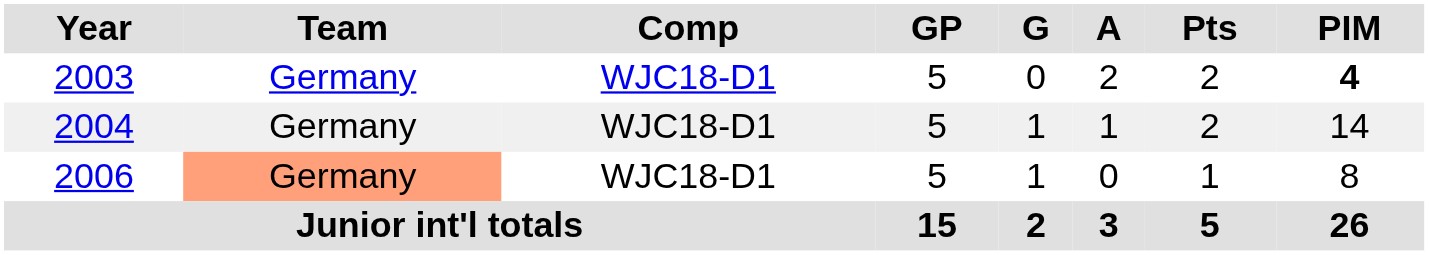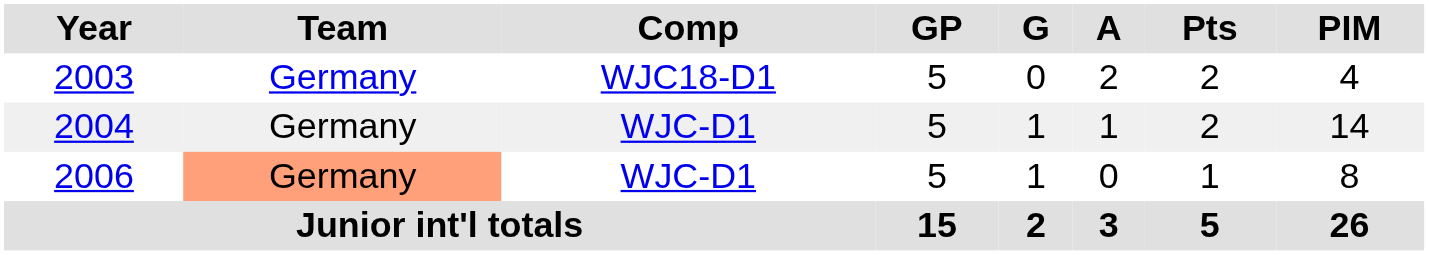2003 | PIM: bold -> normal
2004 | Comp: WJC18-D1 -> WJC-D1
2006 | Comp: WJC18-D1 -> WJC-D1
